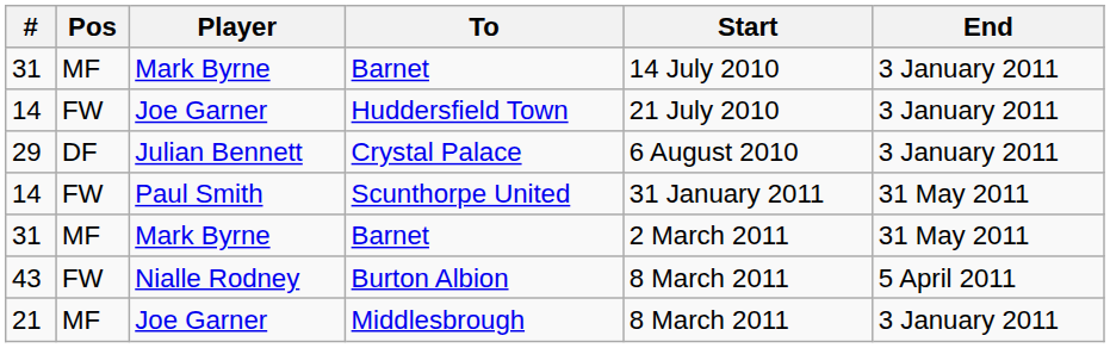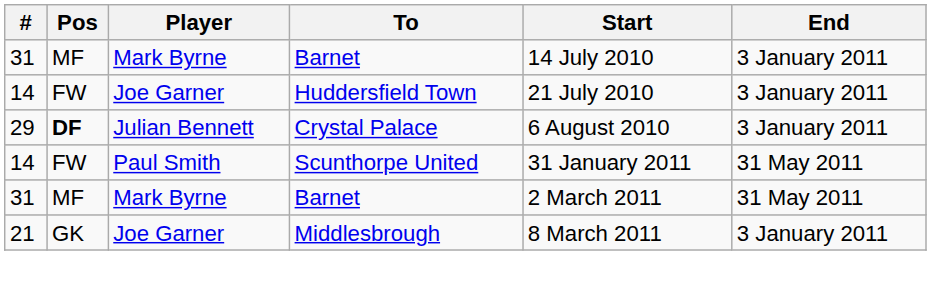Crystal Palace | Pos: normal -> bold
- row: 43 | FW | Nialle Rodney | Burton Albion | 8 March 2011 | 5 April 2011
Middlesbrough | Pos: MF -> GK
